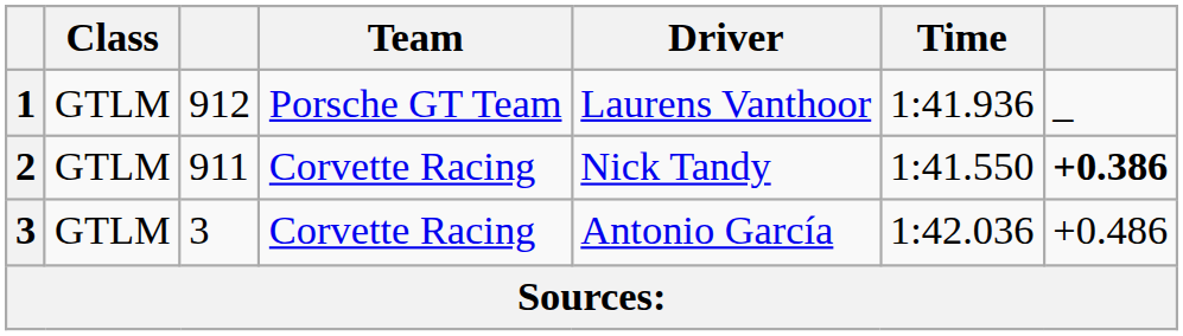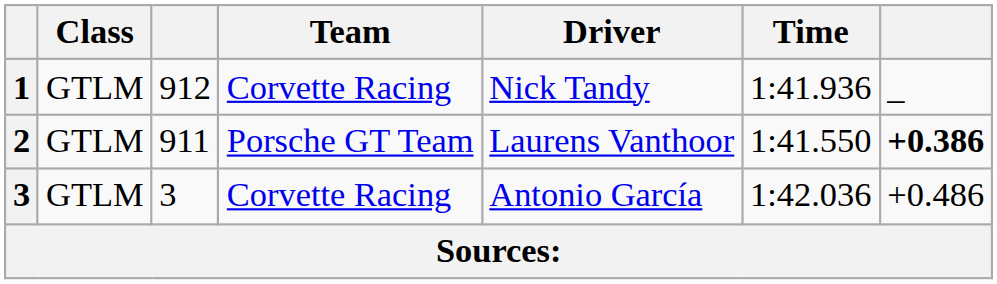1 | Team: Porsche GT Team -> Corvette Racing
1 | Driver: Laurens Vanthoor -> Nick Tandy
2 | Team: Corvette Racing -> Porsche GT Team
2 | Driver: Nick Tandy -> Laurens Vanthoor
